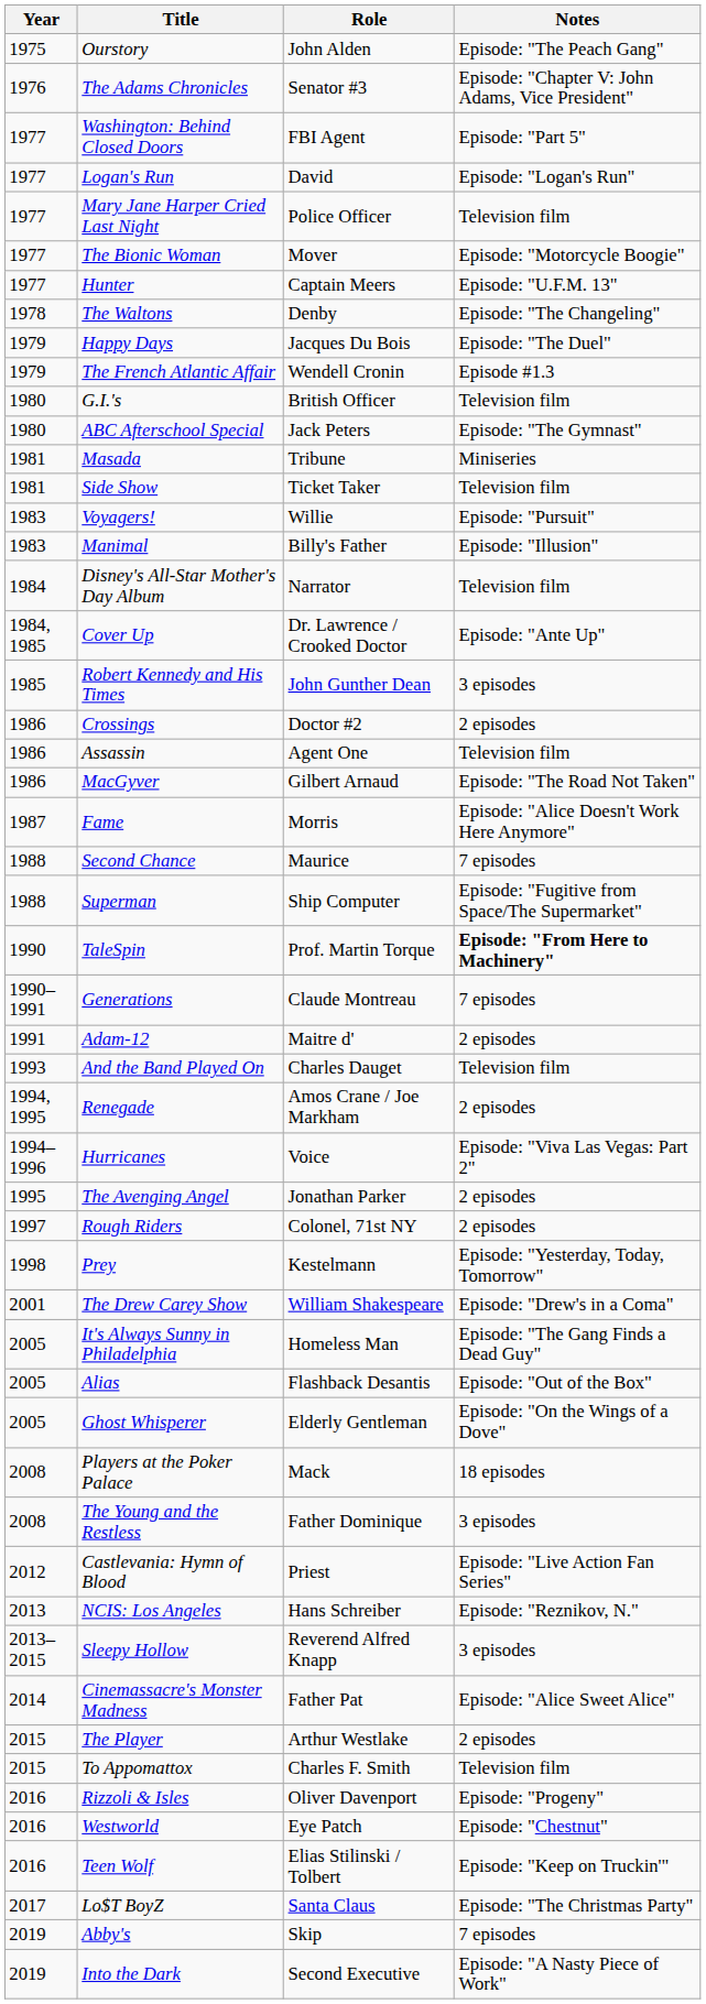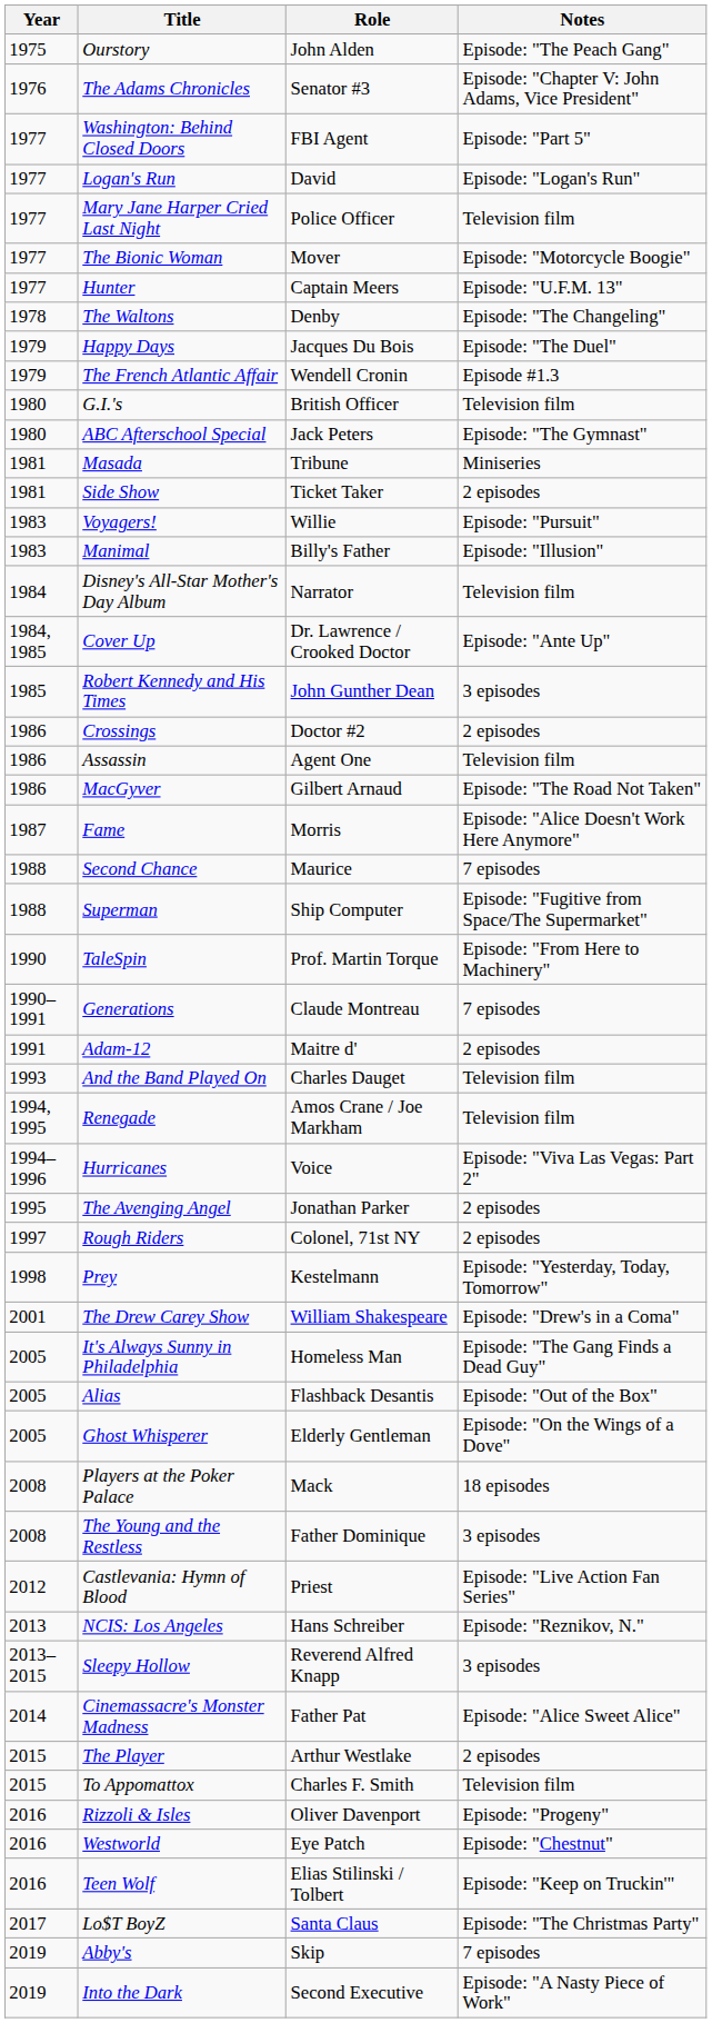Side Show | Notes: Television film -> 2 episodes
TaleSpin | Notes: bold -> normal
Renegade | Notes: 2 episodes -> Television film
